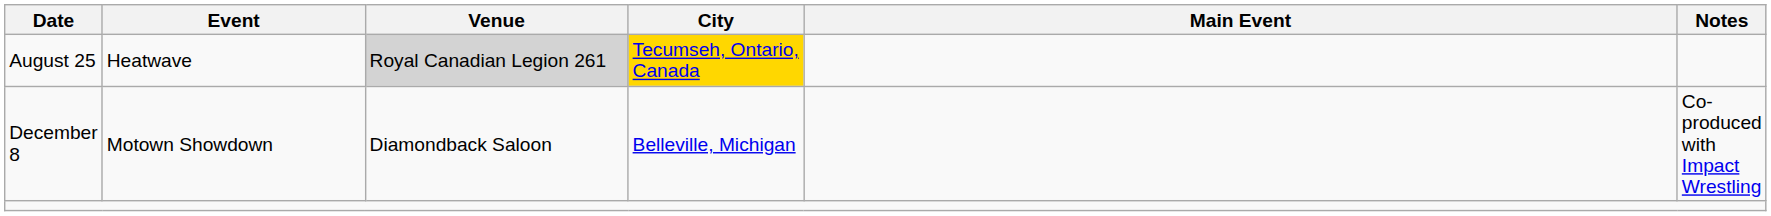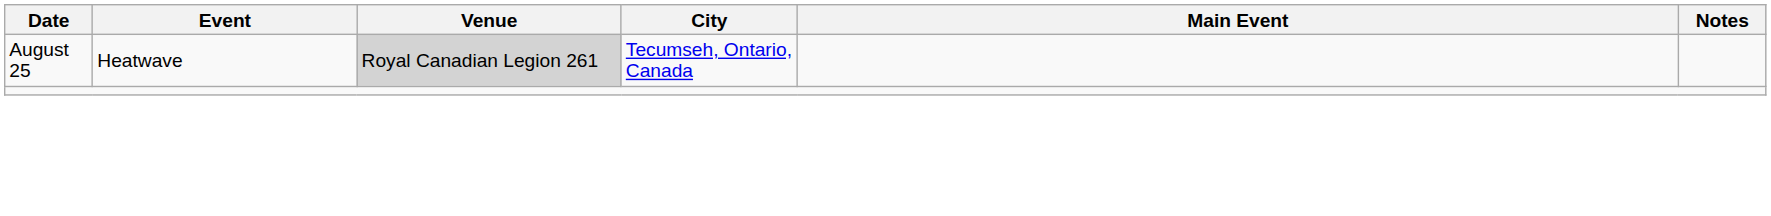August 25 | City: gold background -> no background
- row: December 8 | Motown Showdown | Diamondback Saloon | Belleville, Michigan | Co-produced with Impact Wrestling
